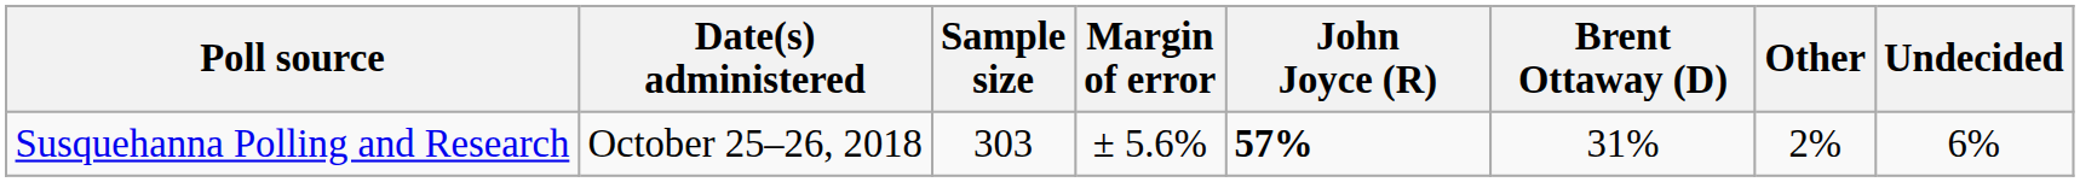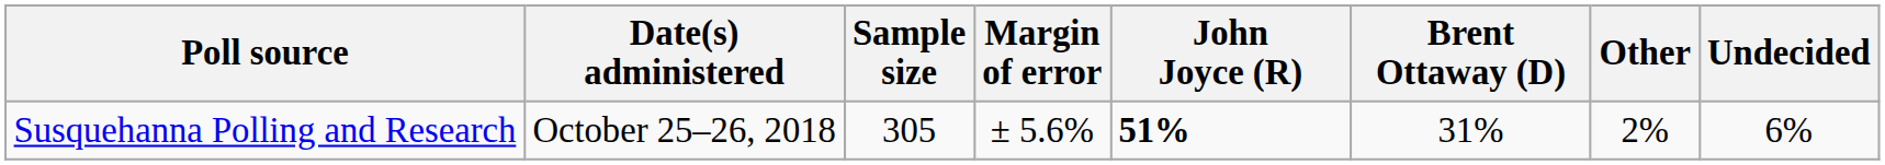Susquehanna Polling and Research | Sample size: 303 -> 305
Susquehanna Polling and Research | John Joyce (R): 57% -> 51%
